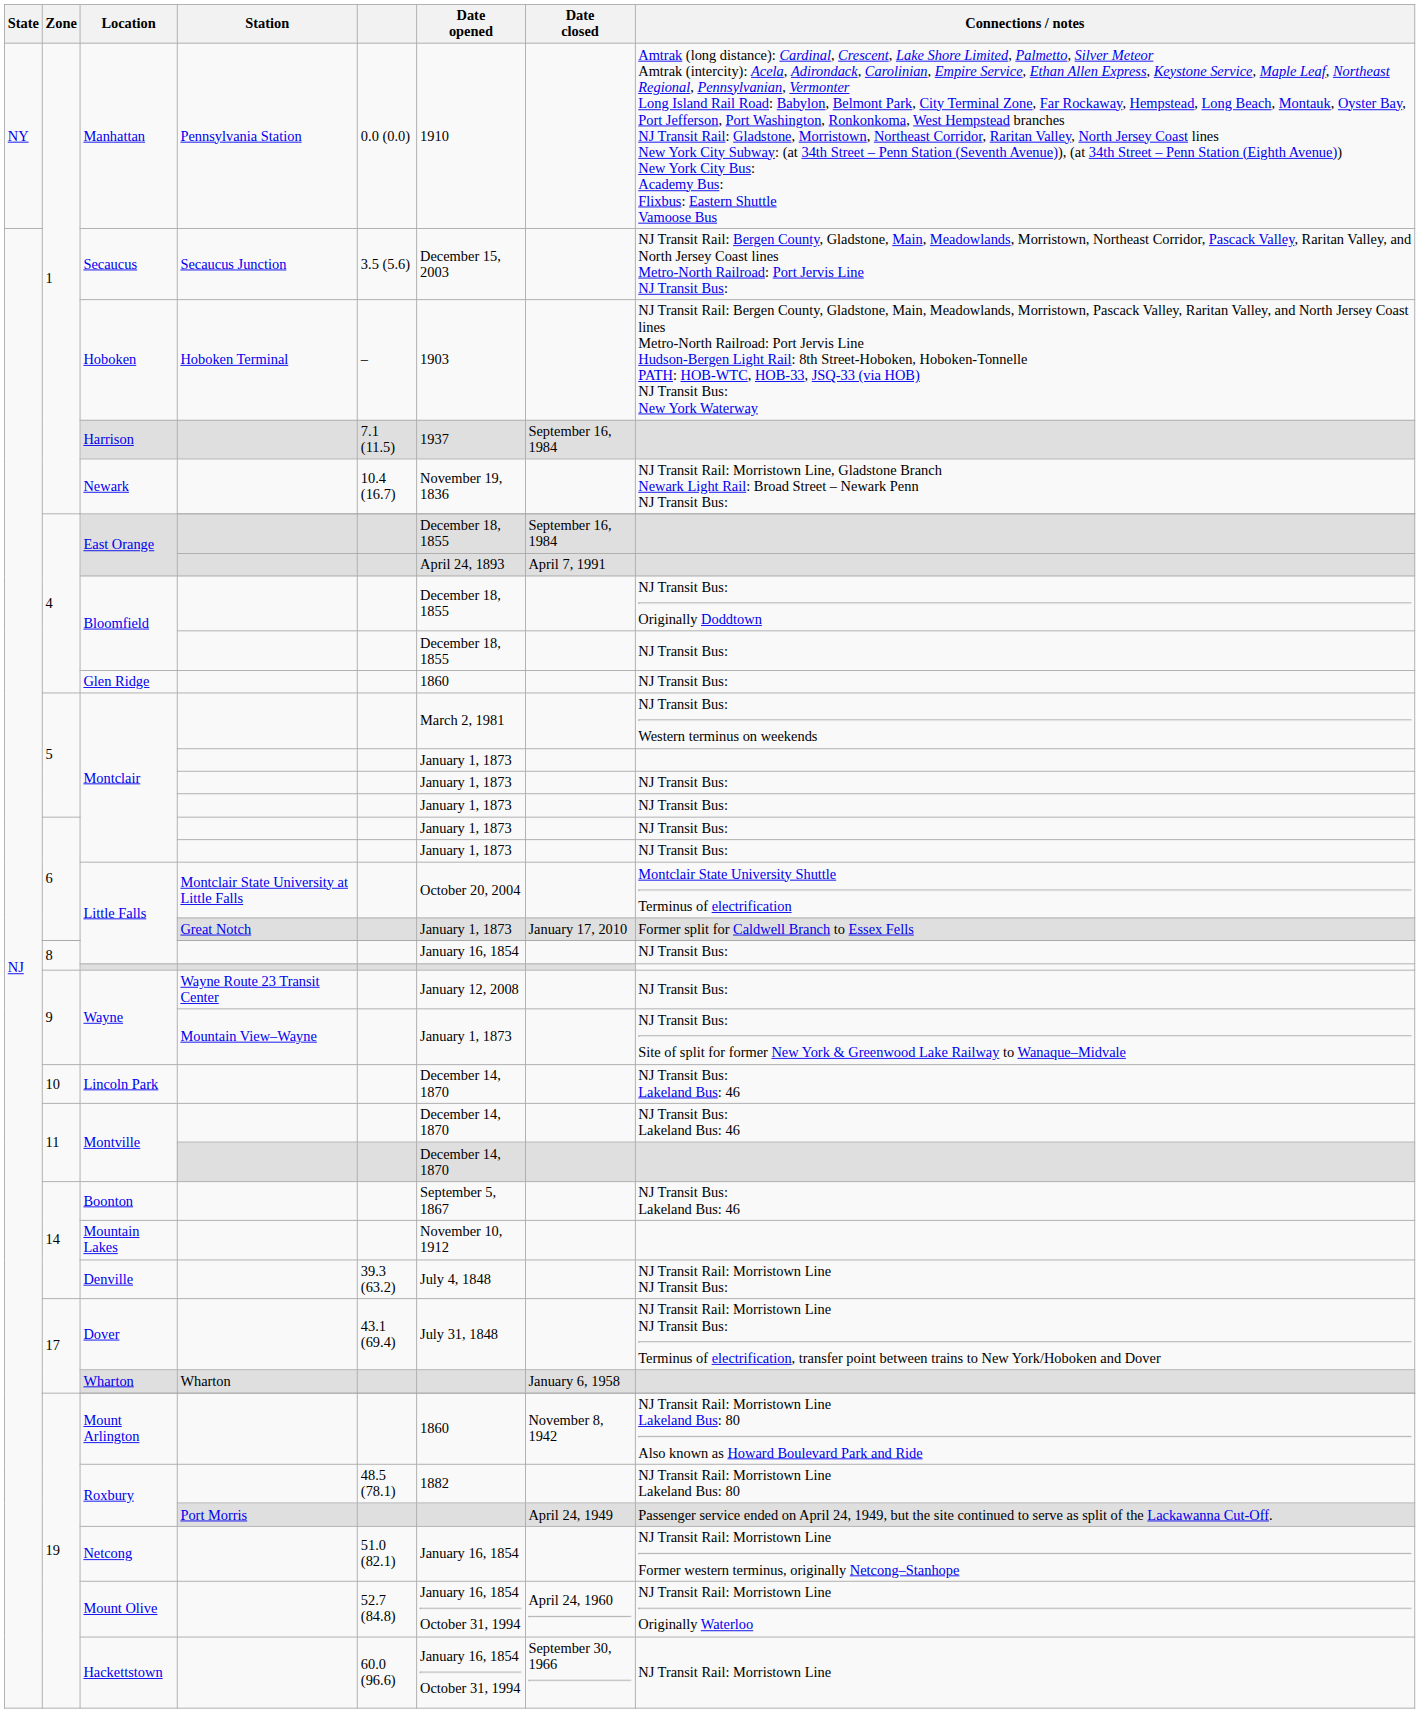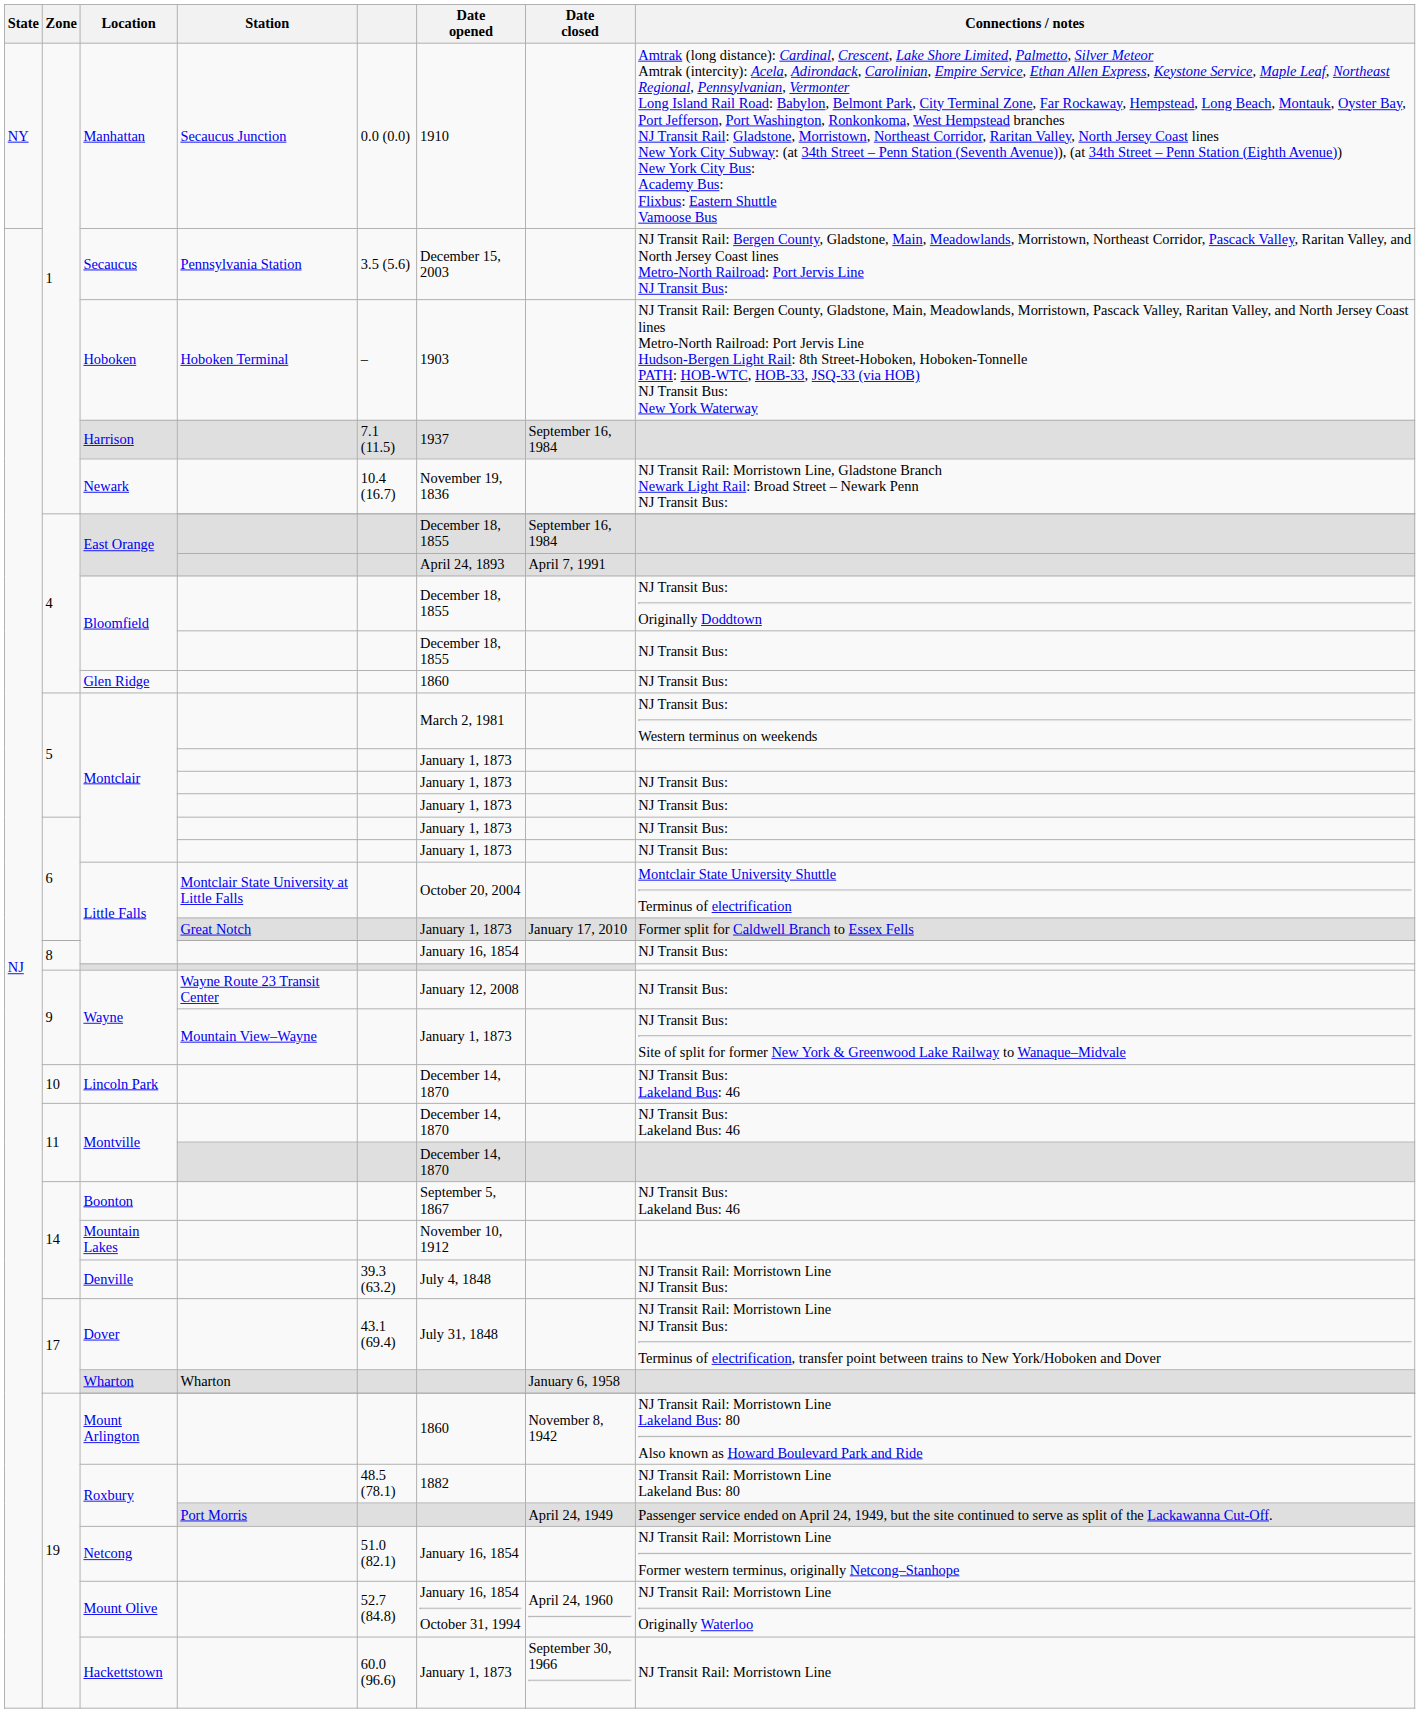Manhattan | Station: Pennsylvania Station -> Secaucus Junction
Secaucus | Station: Secaucus Junction -> Pennsylvania Station
Hackettstown | Date opened: January 16, 1854 October 31, 1994 -> January 1, 1873
